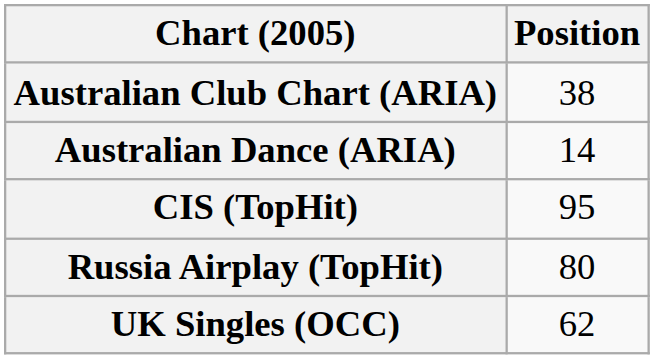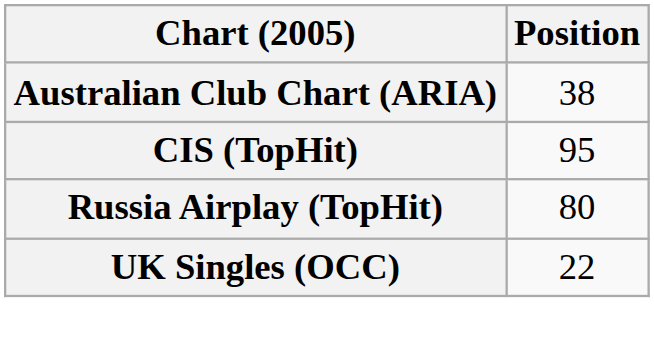- row: Australian Dance (ARIA) | 14
UK Singles (OCC) | Position: 62 -> 22
